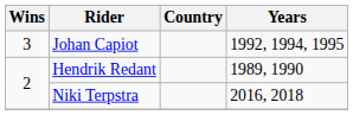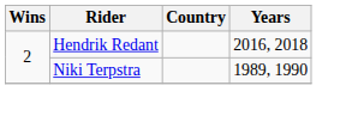- row: 3 | Johan Capiot | 1992, 1994, 1995
Hendrik Redant | Years: 1989, 1990 -> 2016, 2018
Niki Terpstra | Years: 2016, 2018 -> 1989, 1990
